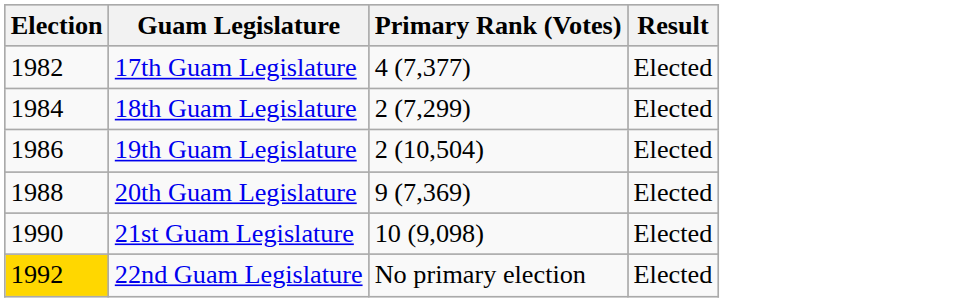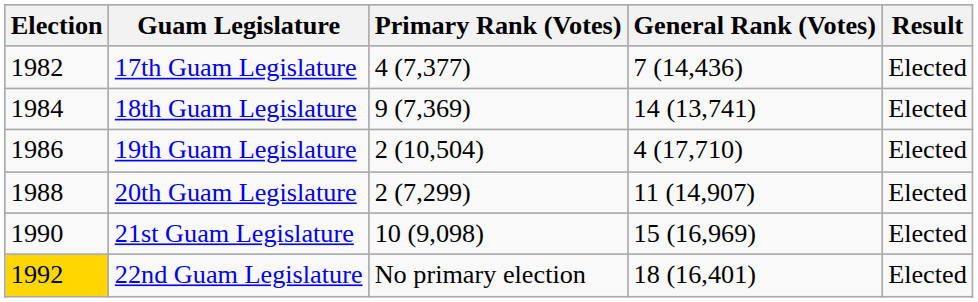+ column: General Rank (Votes) | 7 (14,436) | 14 (13,741) | 4 (17,710) | 11 (14,907) | 15 (16,969) | 18 (16,401)
18th Guam Legislature | Primary Rank (Votes): 2 (7,299) -> 9 (7,369)
20th Guam Legislature | Primary Rank (Votes): 9 (7,369) -> 2 (7,299)
